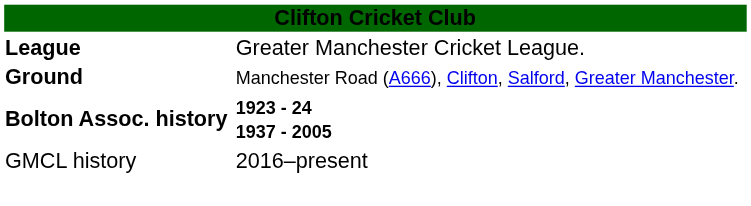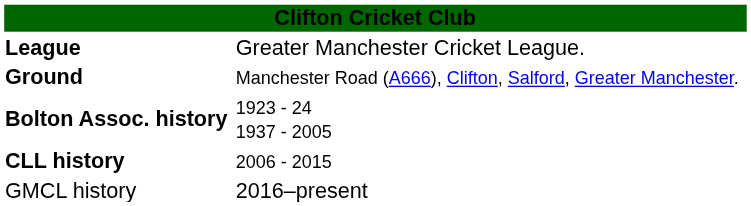Bolton Assoc. history | column 2: bold -> normal
+ row: CLL history | 2006 - 2015
